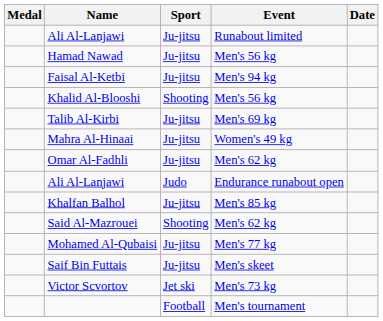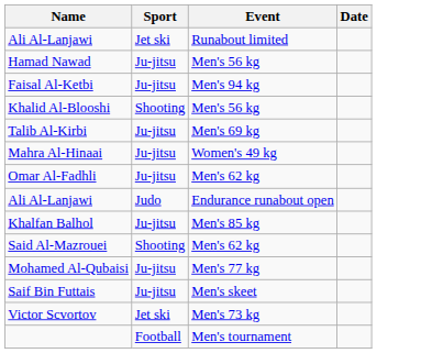- column: Medal
Ali Al-Lanjawi / Runabout limited | Sport: Ju-jitsu -> Jet ski
